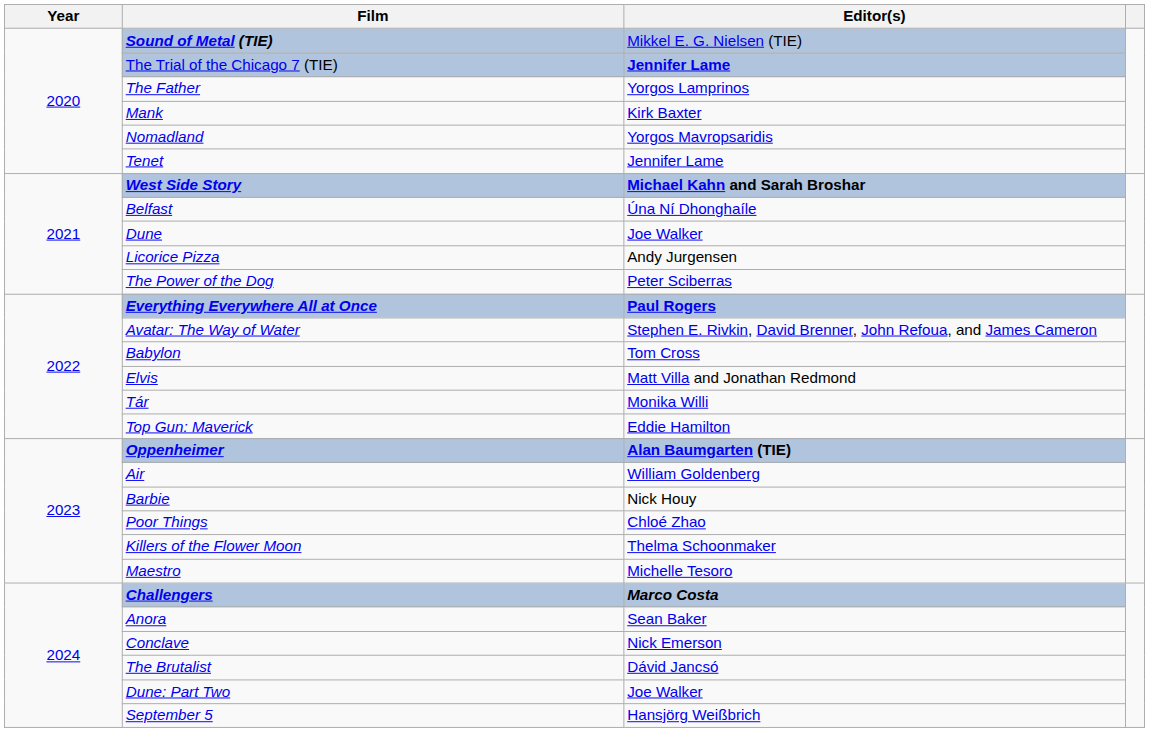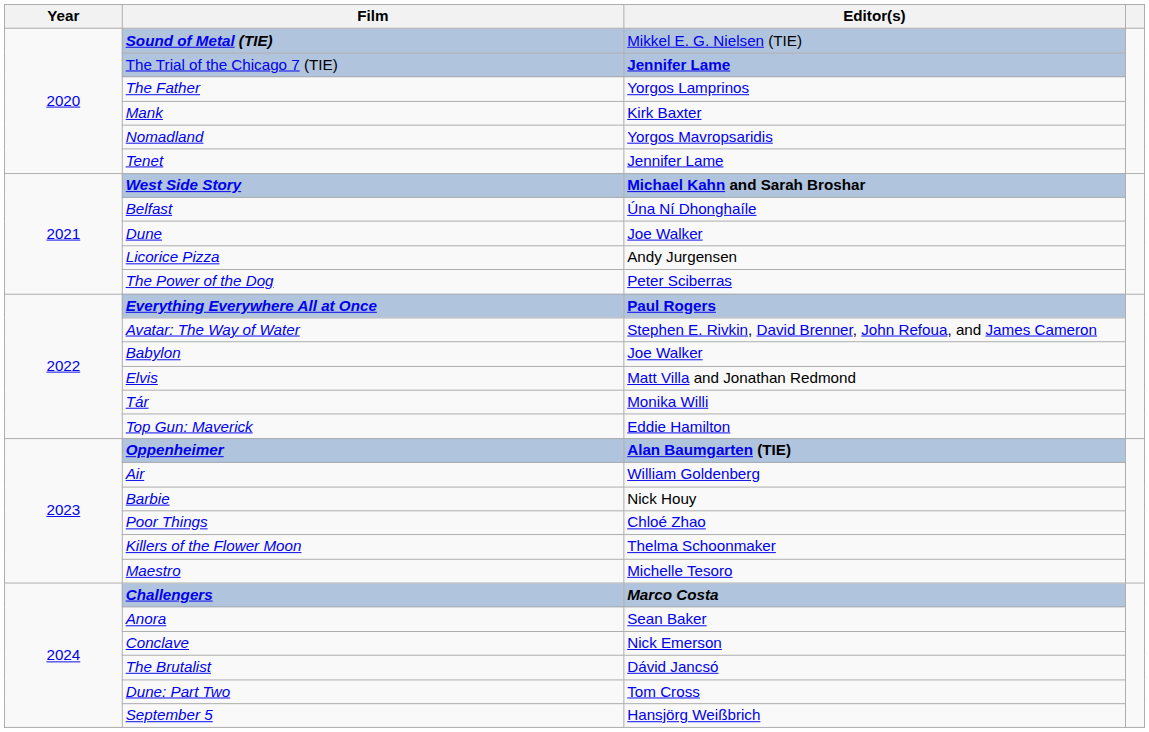Babylon | Editor(s): Tom Cross -> Joe Walker
Dune: Part Two | Editor(s): Joe Walker -> Tom Cross
